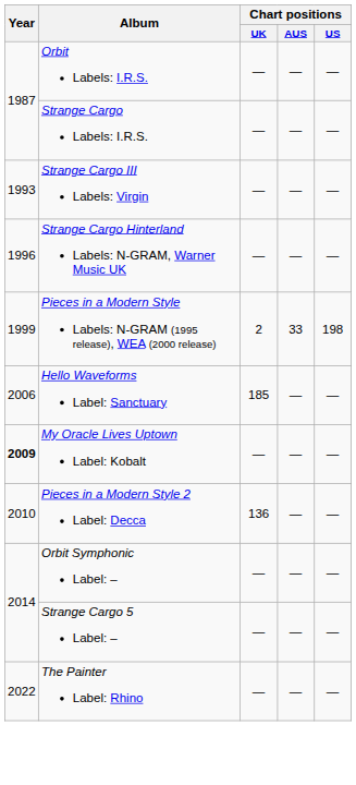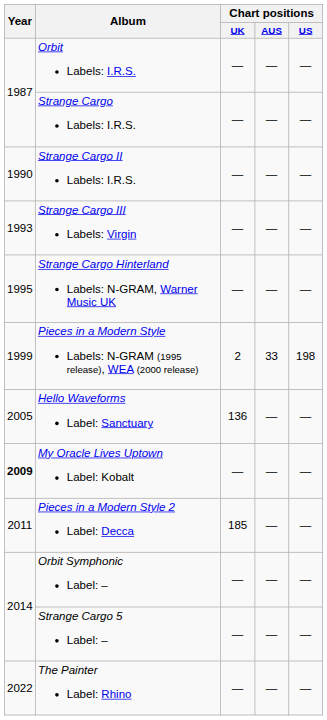+ row: 1990 | Strange Cargo II Labels: I.R.S. | — | — | —
Strange Cargo Hinterland Labels: N-GRAM, Warner Music UK | Year: 1996 -> 1995
Hello Waveforms Label: Sanctuary | Year: 2006 -> 2005
Hello Waveforms Label: Sanctuary | Chart positions / UK: 185 -> 136
Pieces in a Modern Style 2 Label: Decca | Year: 2010 -> 2011
Pieces in a Modern Style 2 Label: Decca | Chart positions / UK: 136 -> 185
